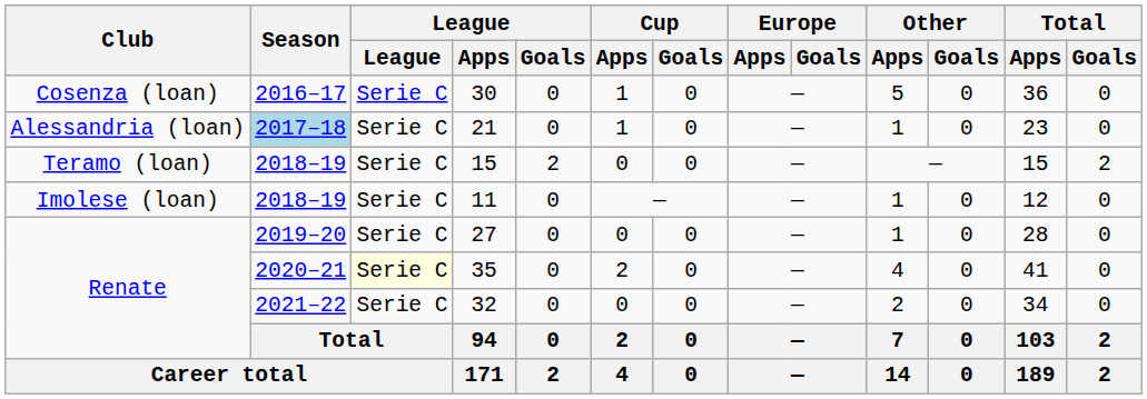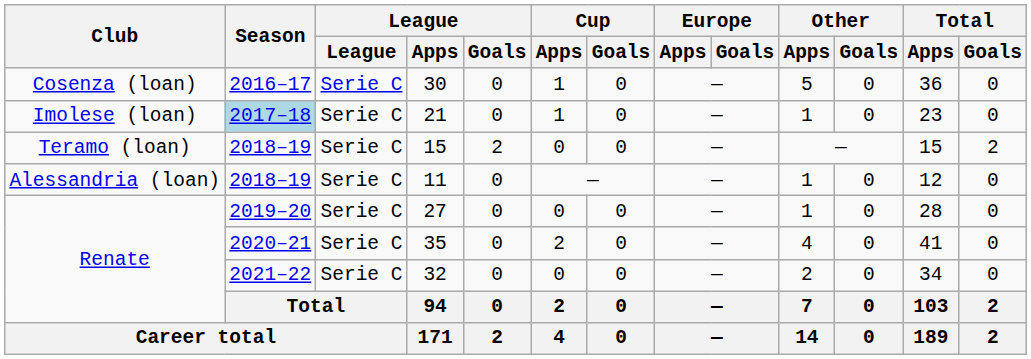21 | Club: Alessandria (loan) -> Imolese (loan)
11 | Club: Imolese (loan) -> Alessandria (loan)
35 | League: lightyellow background -> no background
